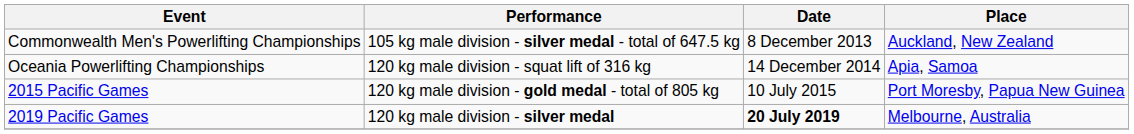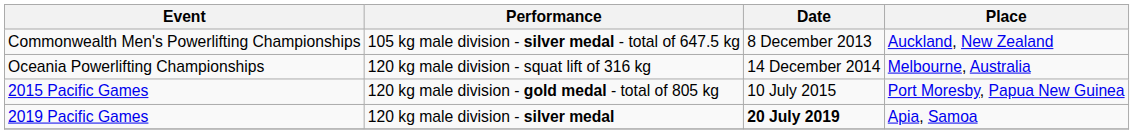Oceania Powerlifting Championships | Place: Apia, Samoa -> Melbourne, Australia
2019 Pacific Games | Place: Melbourne, Australia -> Apia, Samoa
